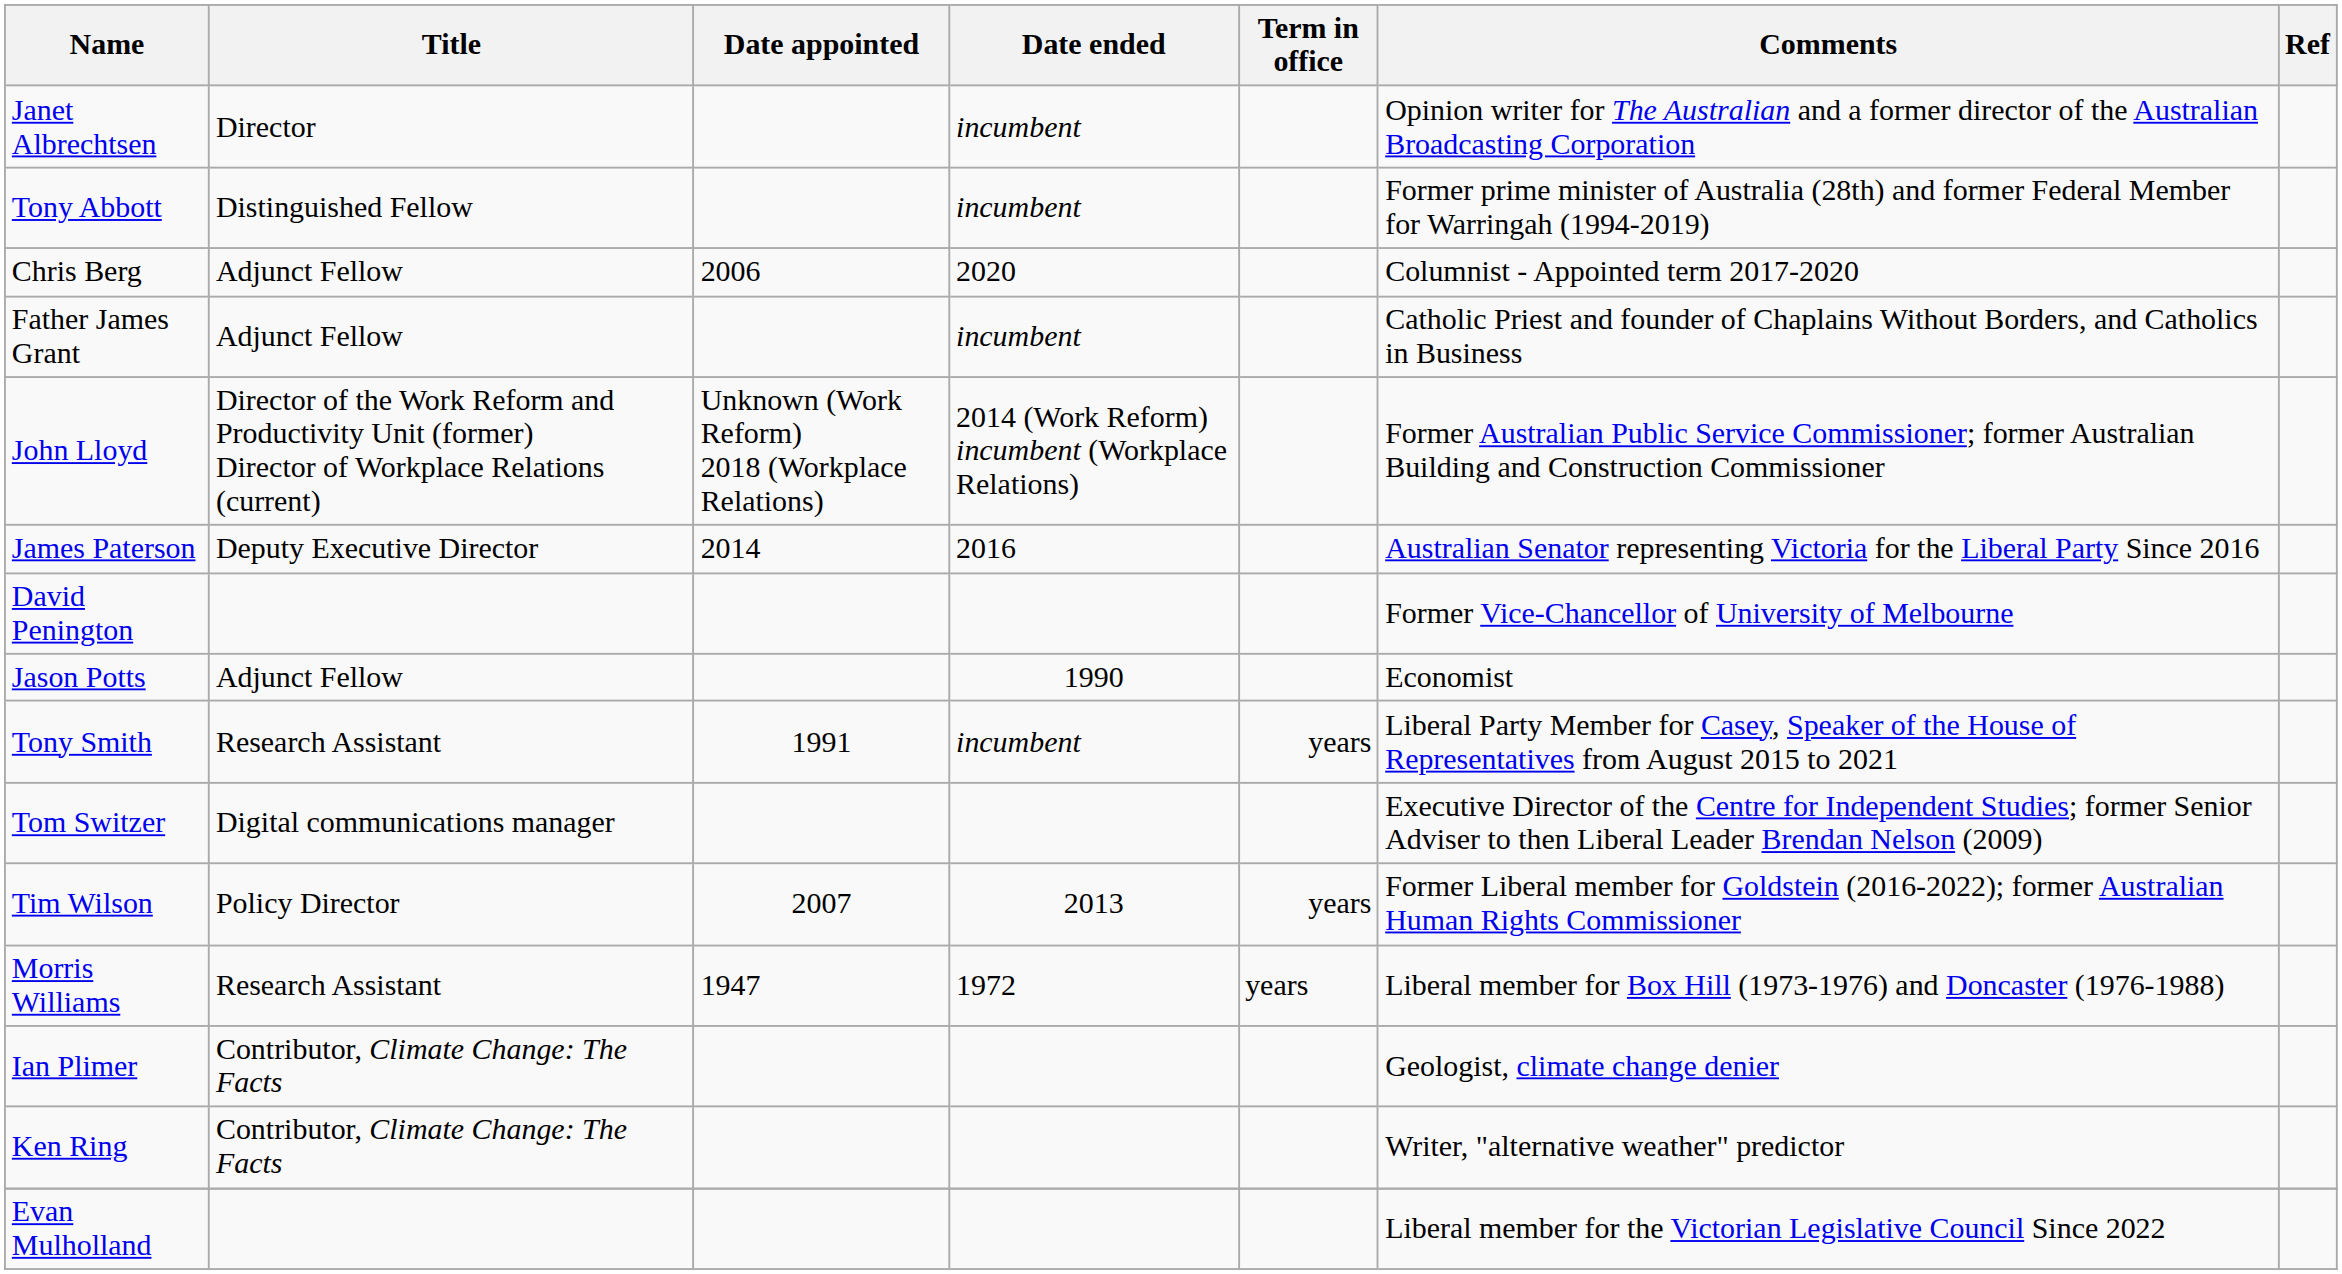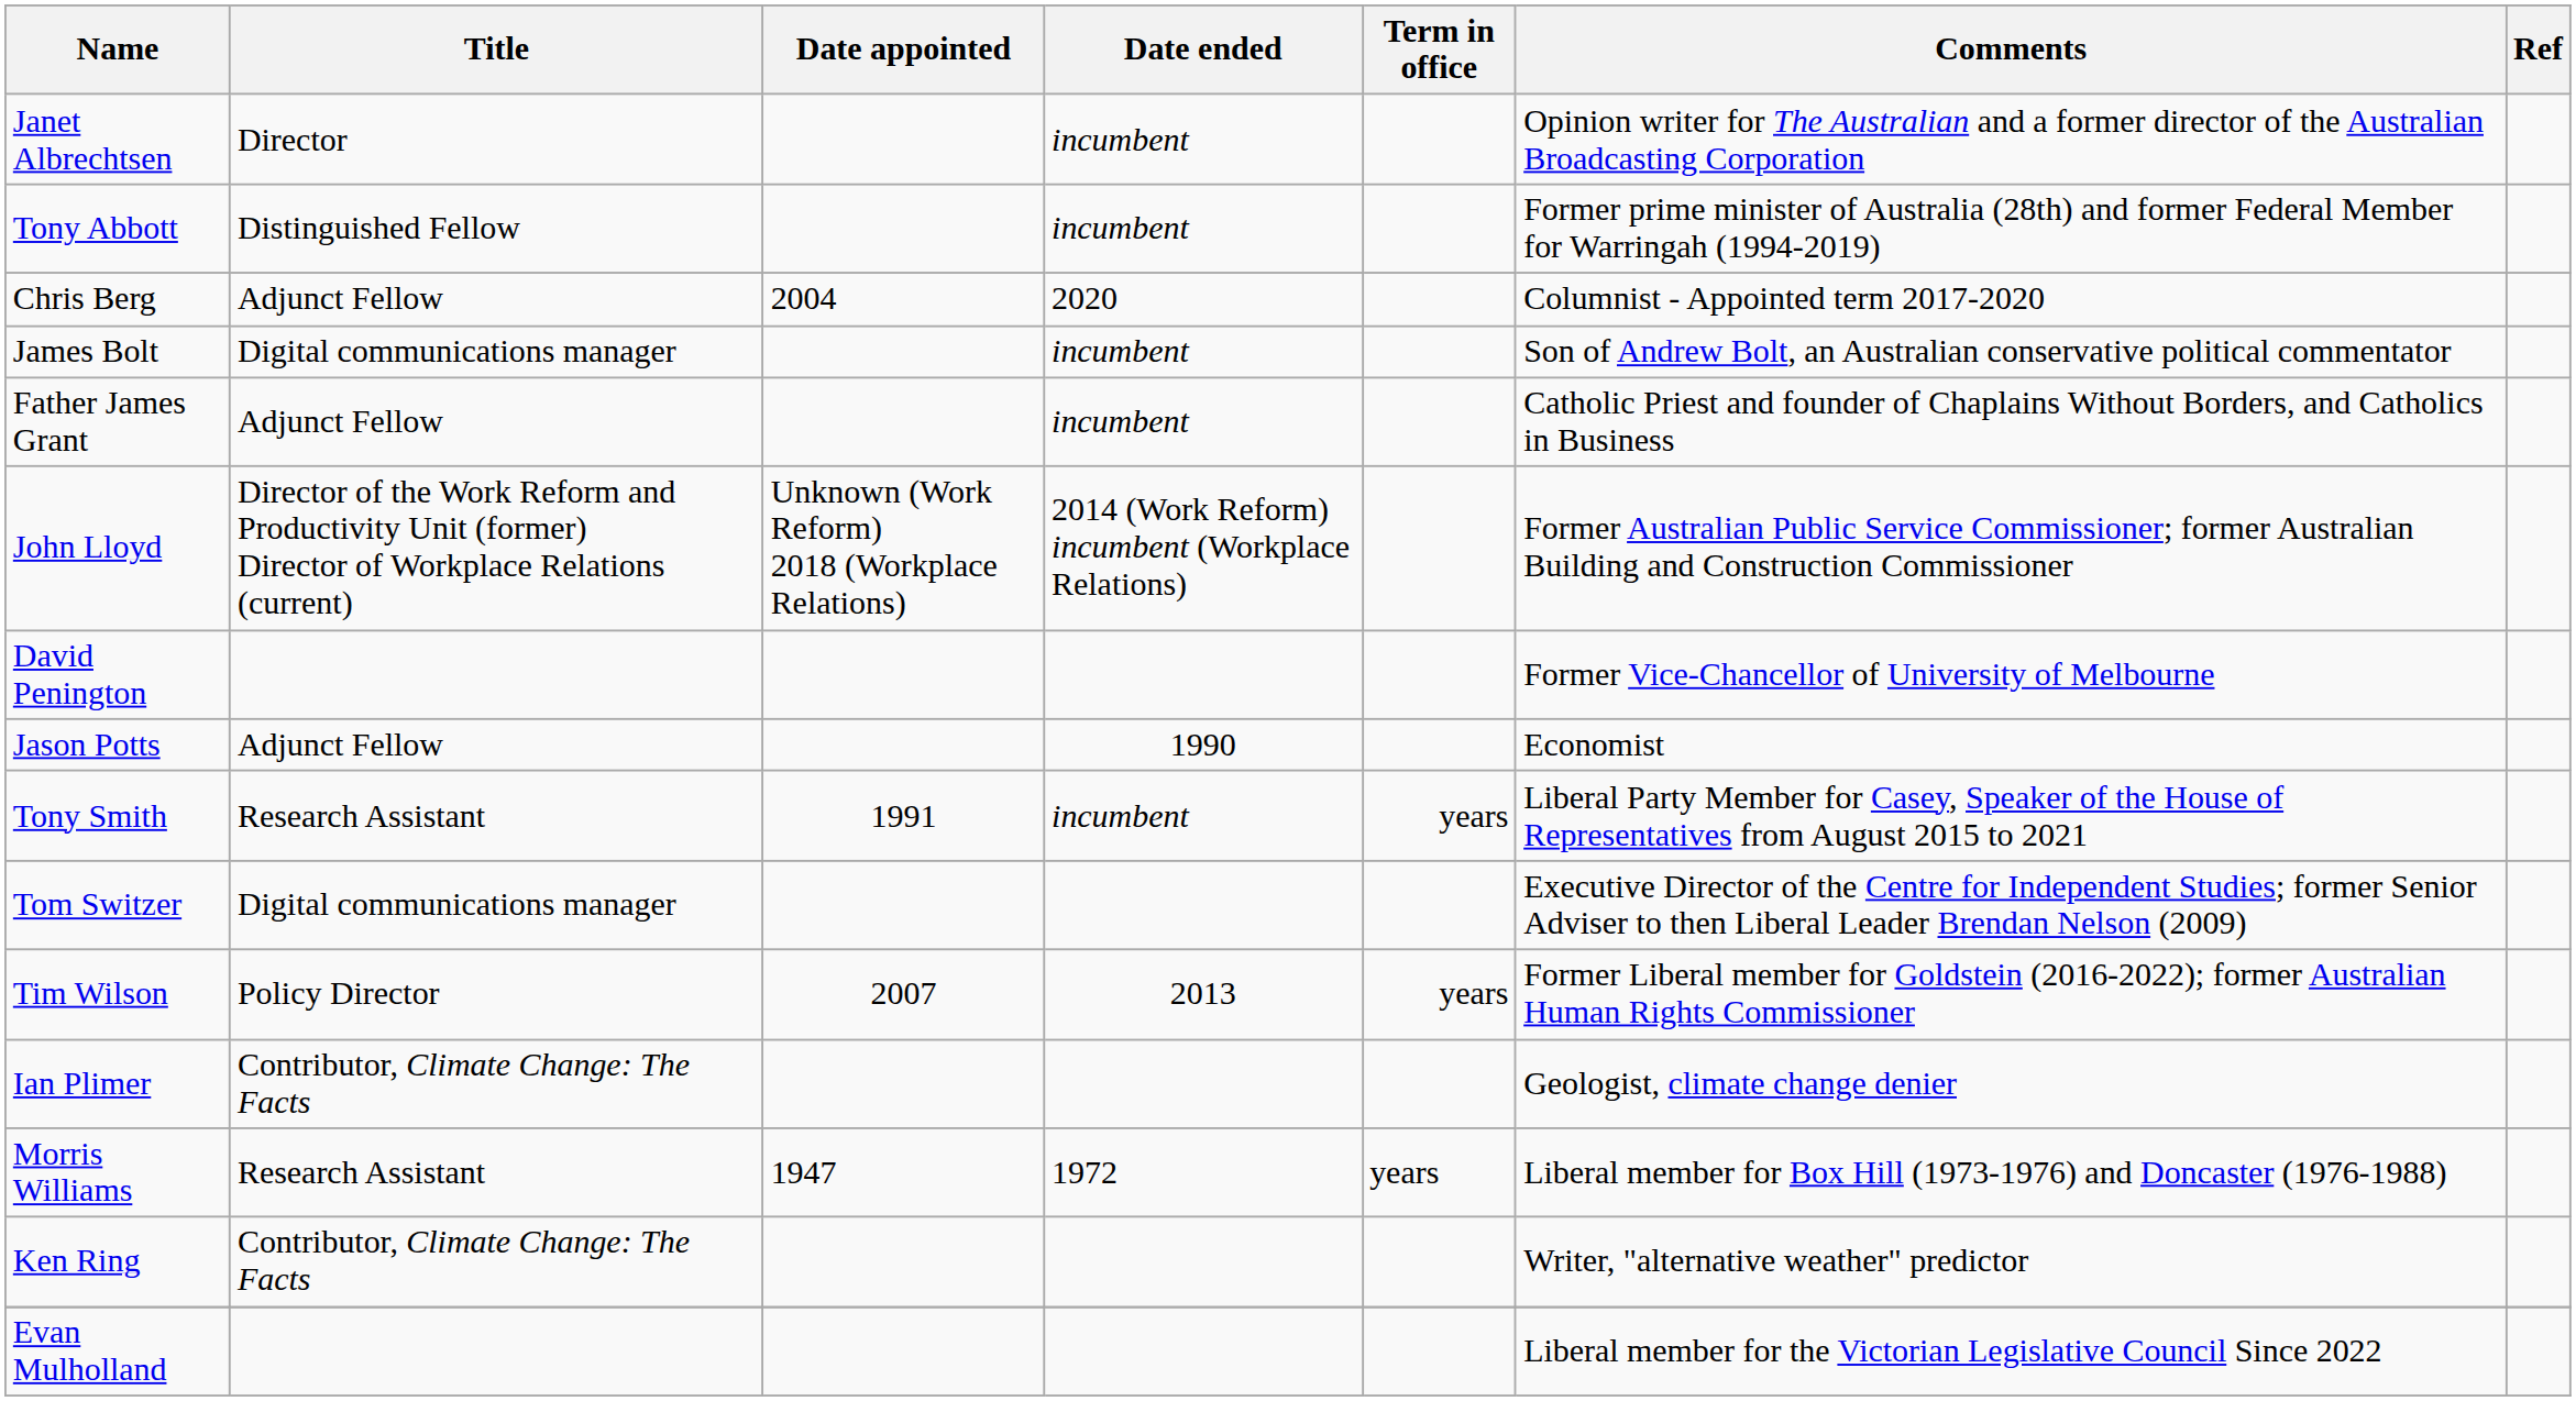Chris Berg | Date appointed: 2006 -> 2004
+ row: James Bolt | Digital communications manager | incumbent | Son of Andrew Bolt, an Australian conservative political commentator
- row: James Paterson | Deputy Executive Director | 2014 | 2016 | Australian Senator representing Victoria for the Liberal Party Since 2016
rows swapped: Morris Williams <-> Ian Plimer
